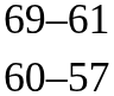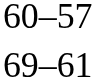rows swapped: 69–61 <-> 60–57
